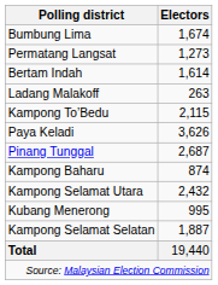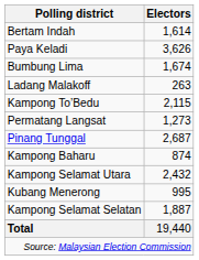rows swapped: Bumbung Lima <-> Bertam Indah
rows swapped: Paya Keladi <-> Permatang Langsat
